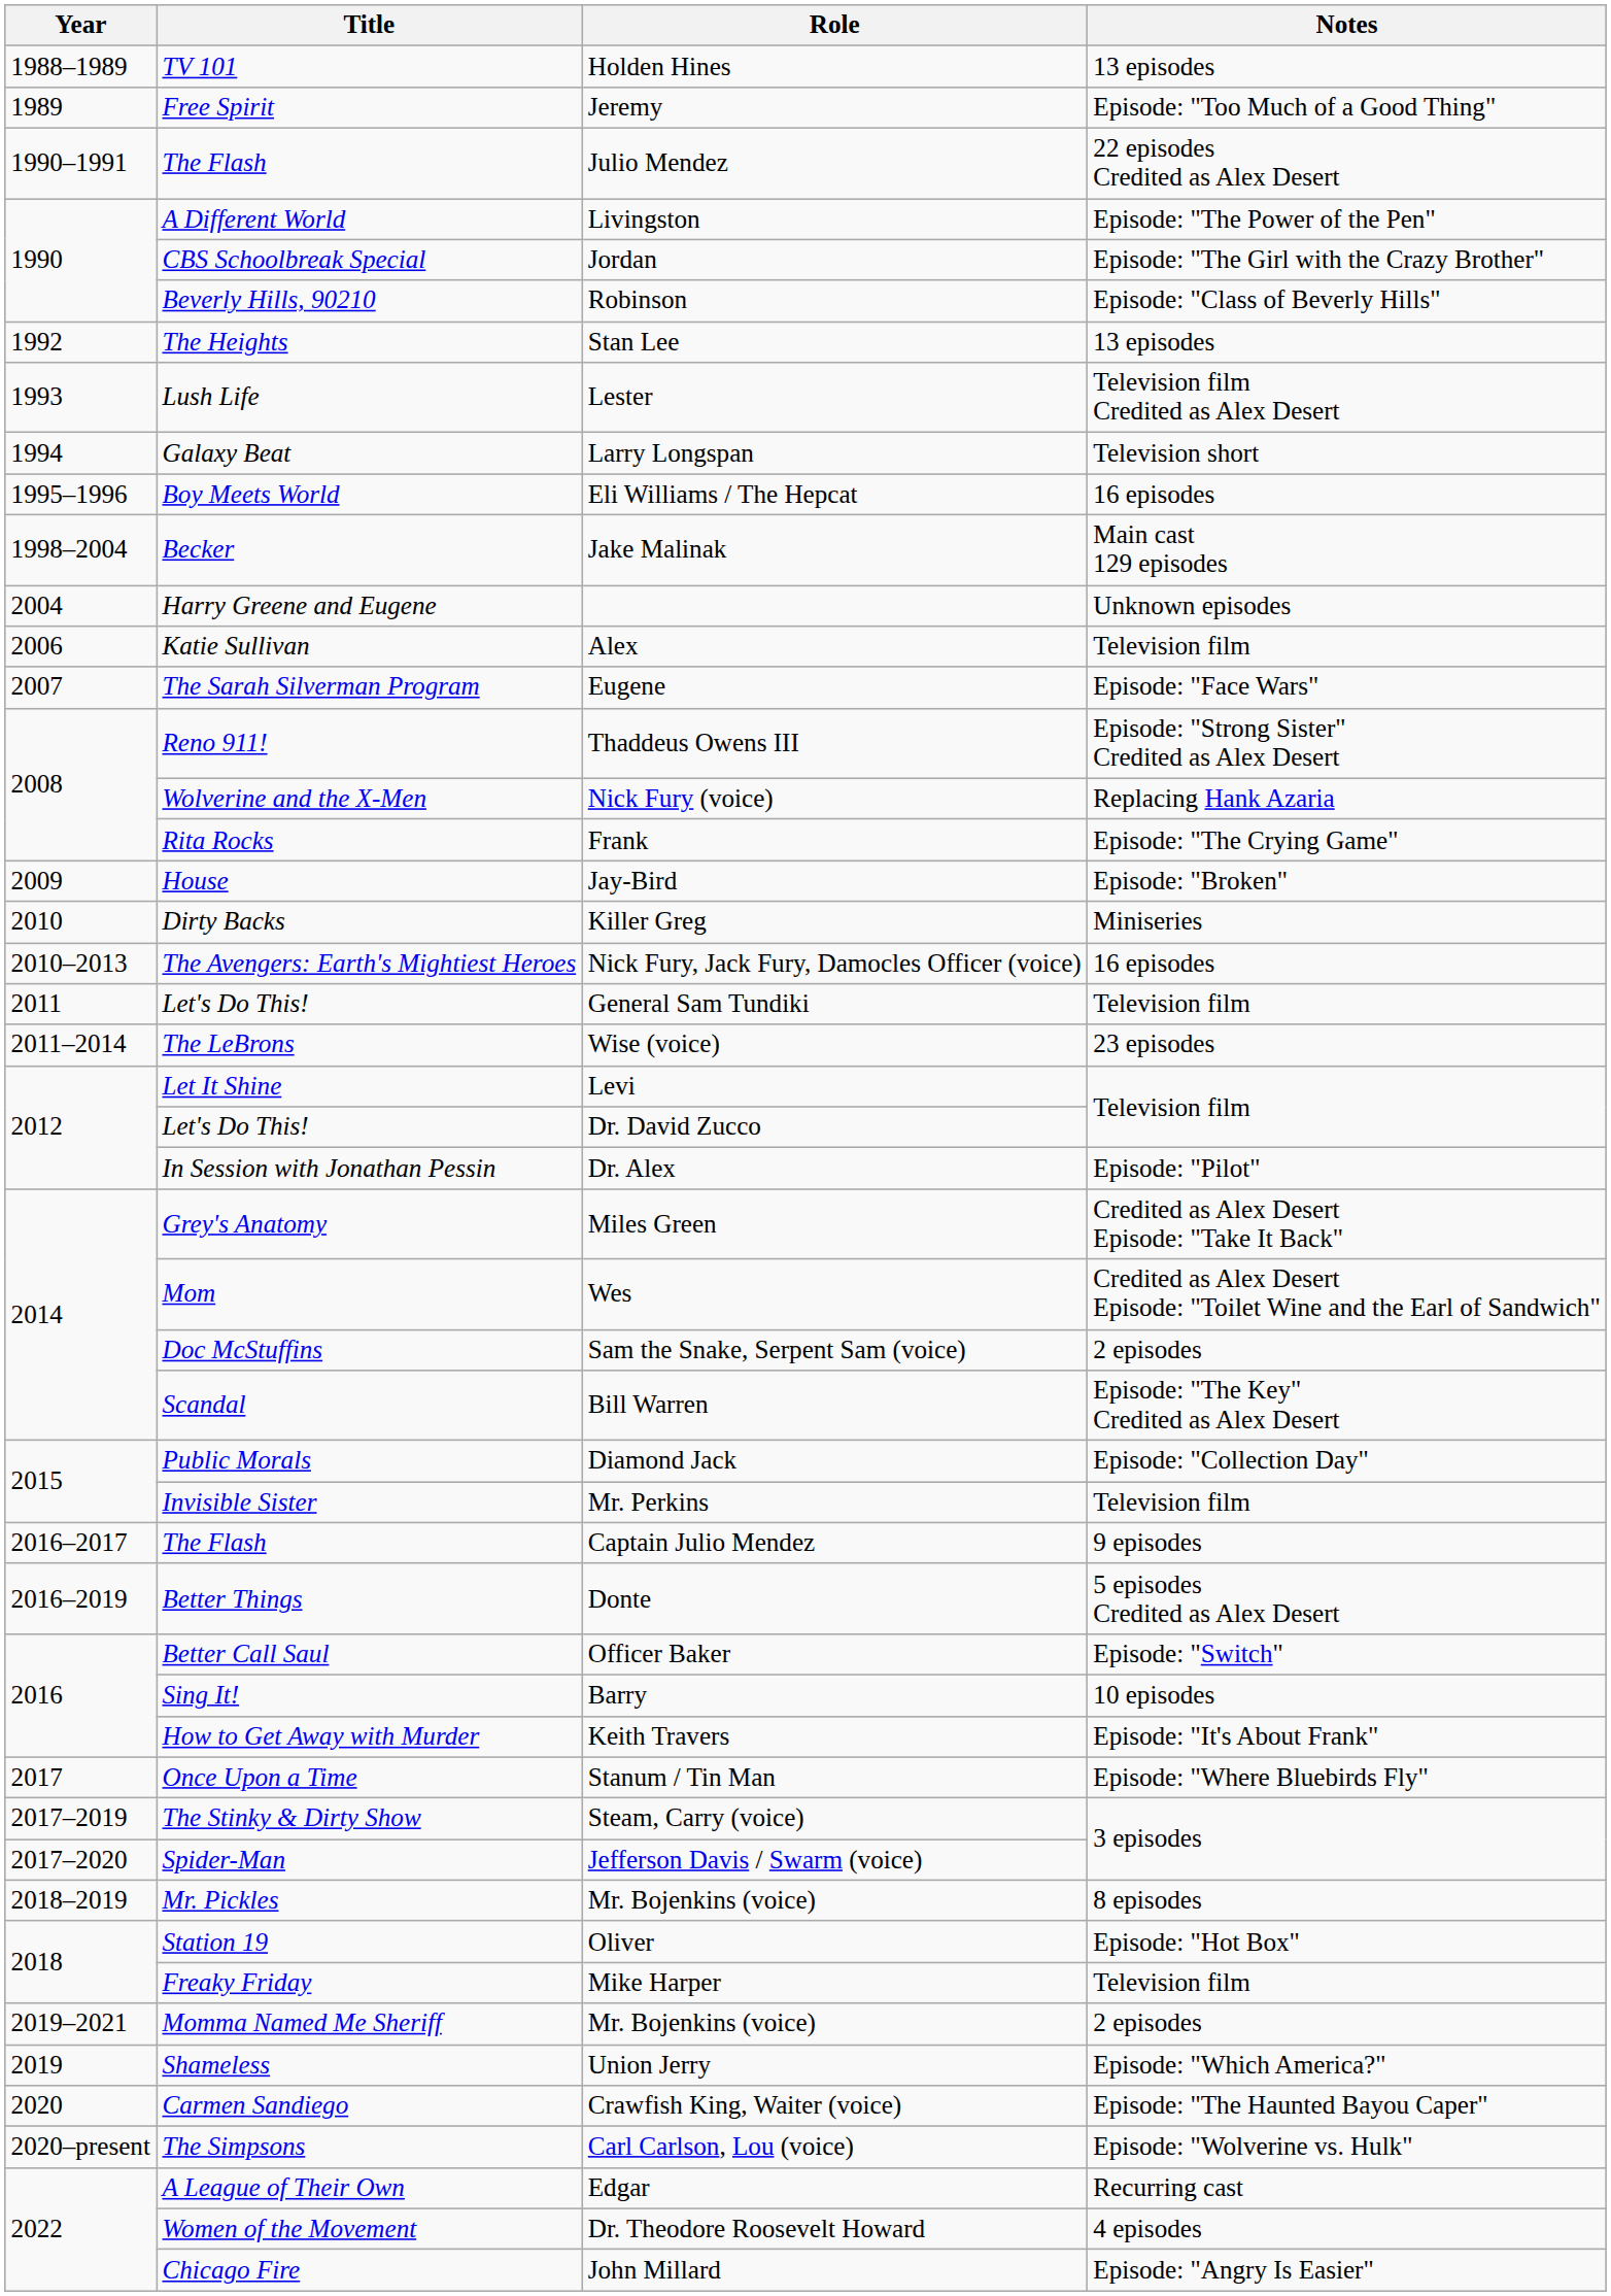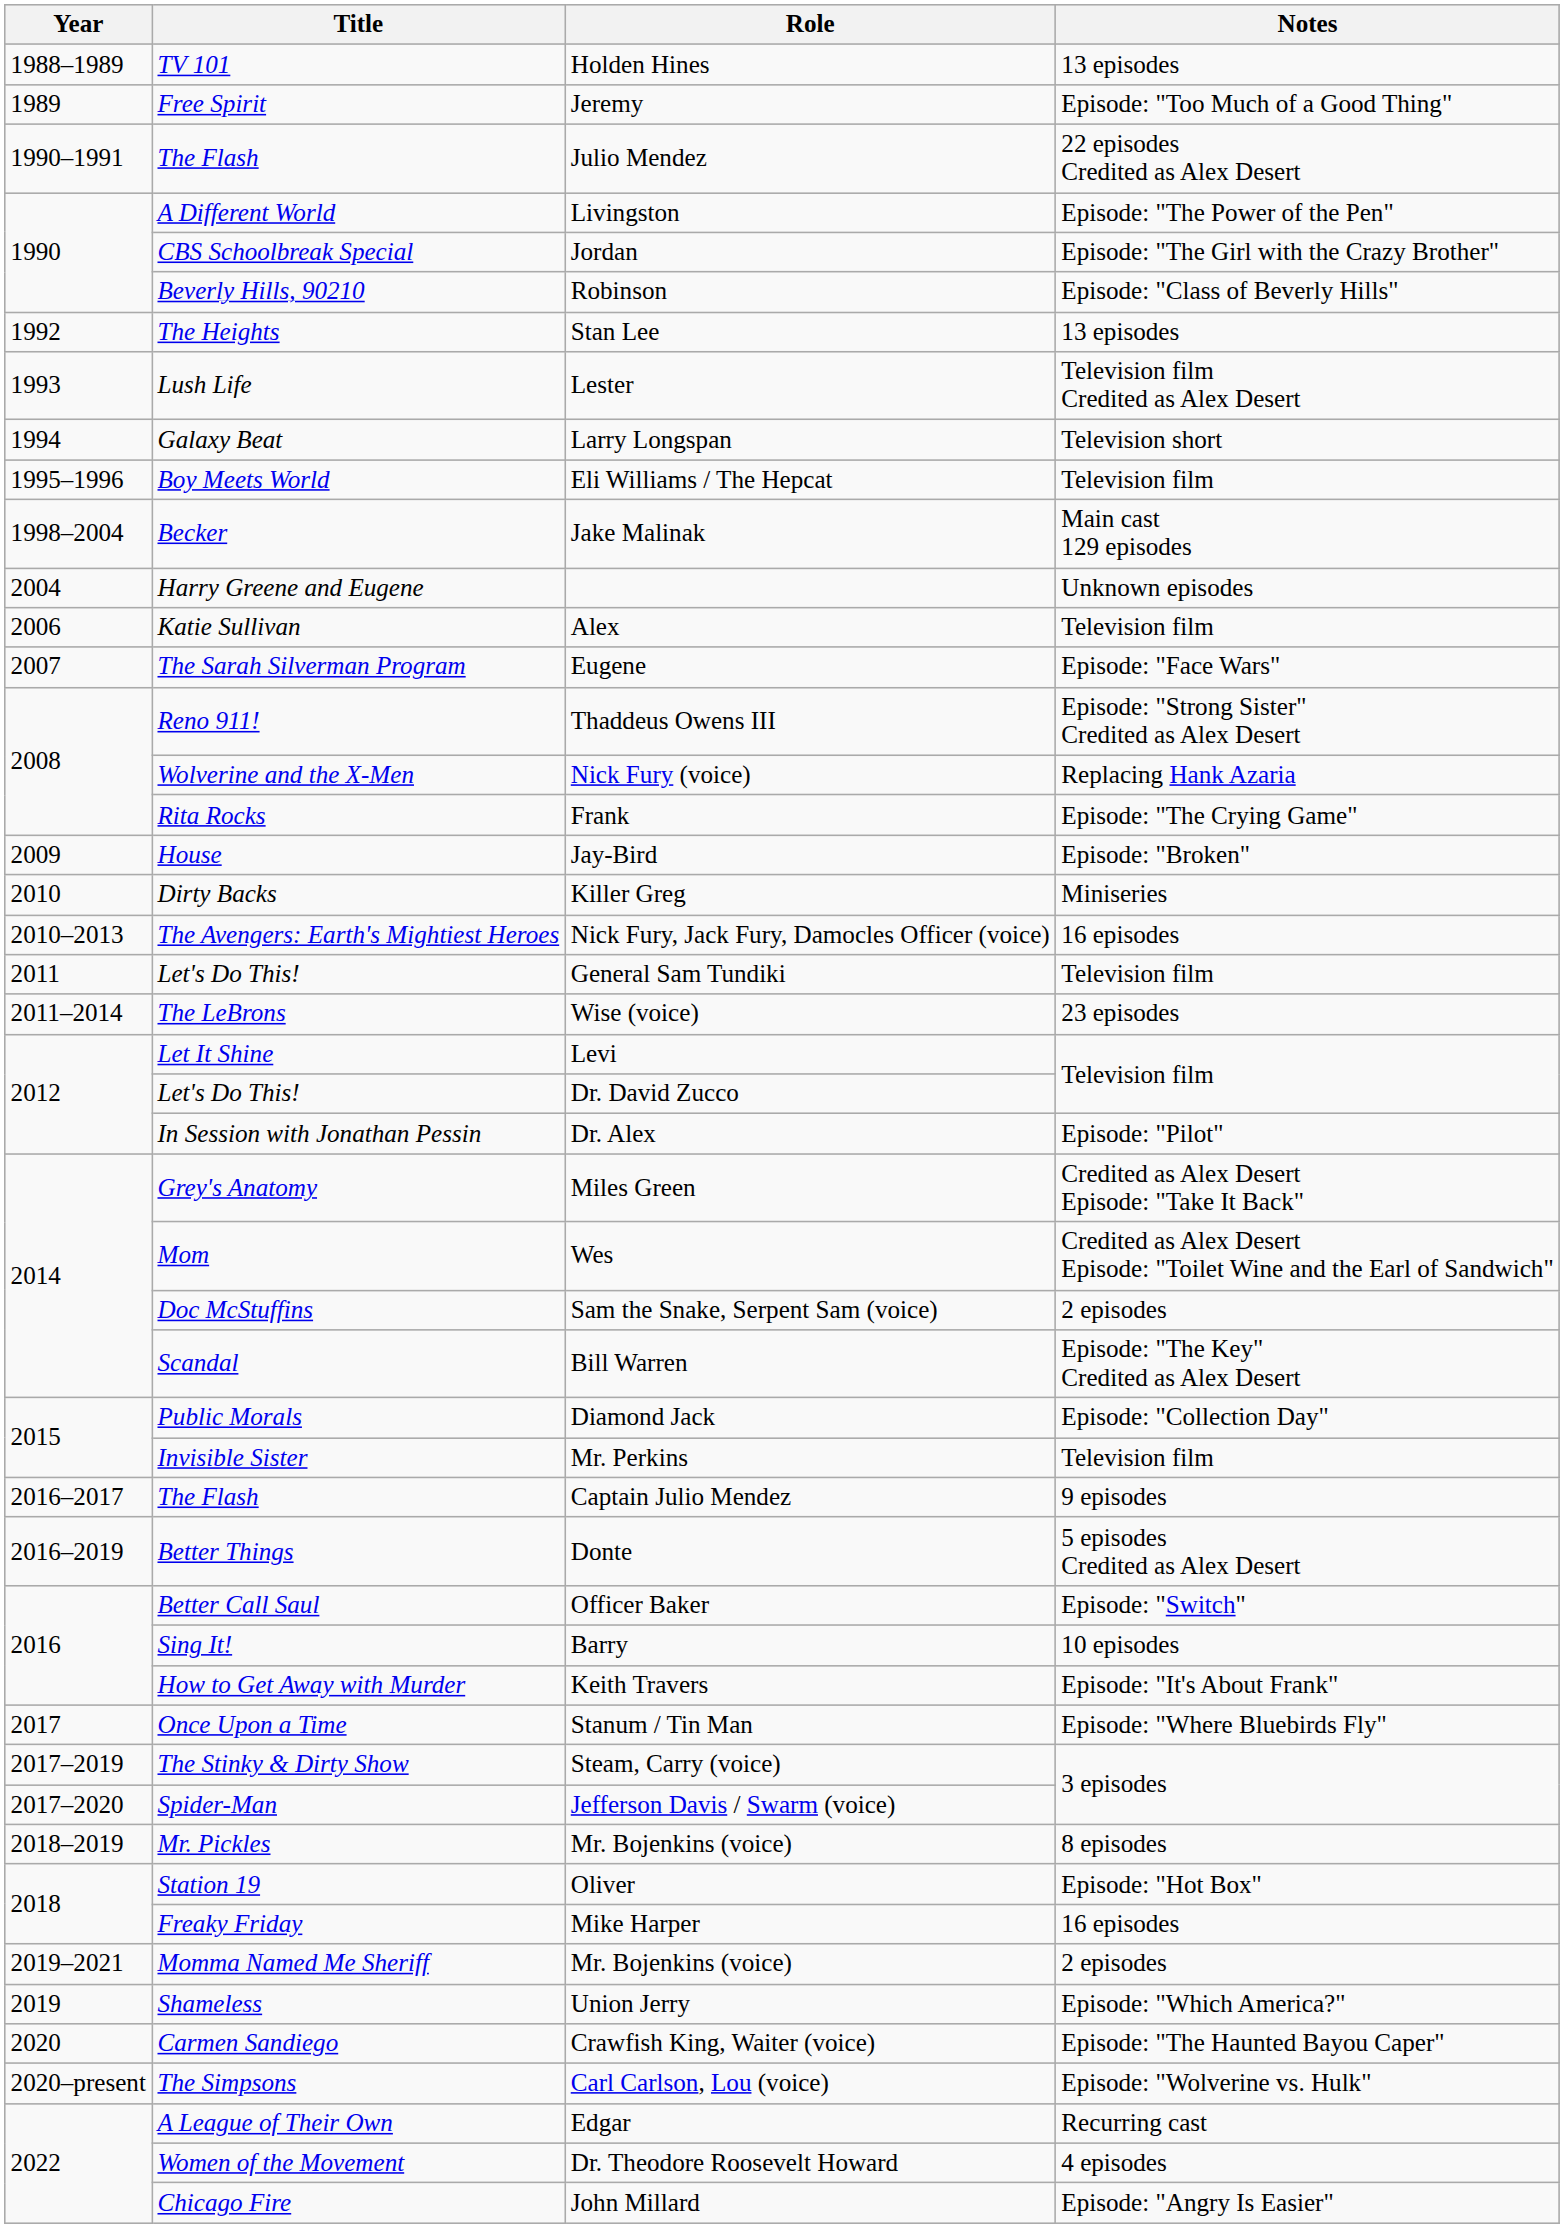Eli Williams / The Hepcat | Notes: 16 episodes -> Television film
Mike Harper | Notes: Television film -> 16 episodes
